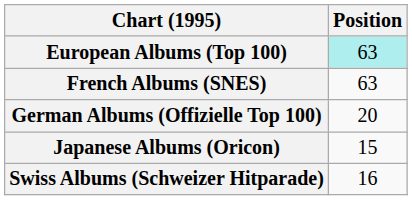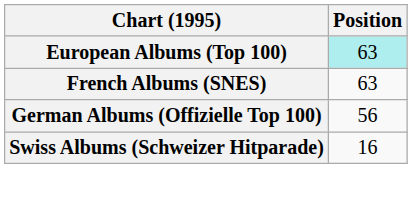German Albums (Offizielle Top 100) | Position: 20 -> 56
- row: Japanese Albums (Oricon) | 15
